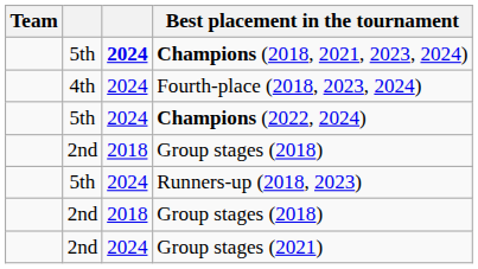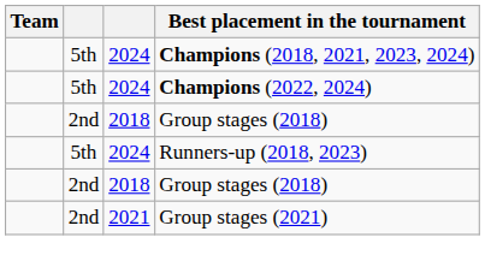Champions (2018, 2021, 2023, 2024) | column 3: bold -> normal
- row: 4th | 2024 | Fourth-place (2018, 2023, 2024)
Group stages (2021) | column 3: 2024 -> 2021
